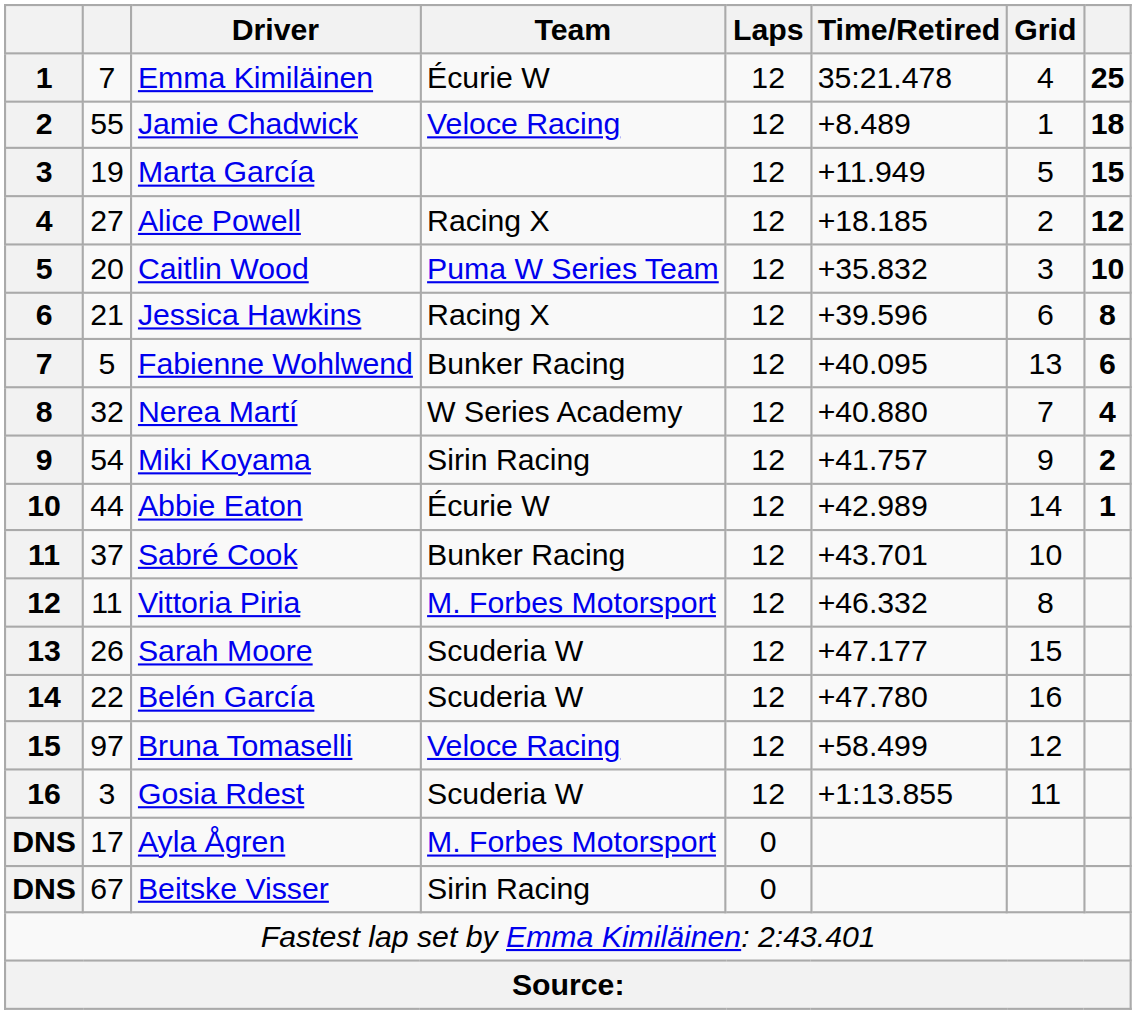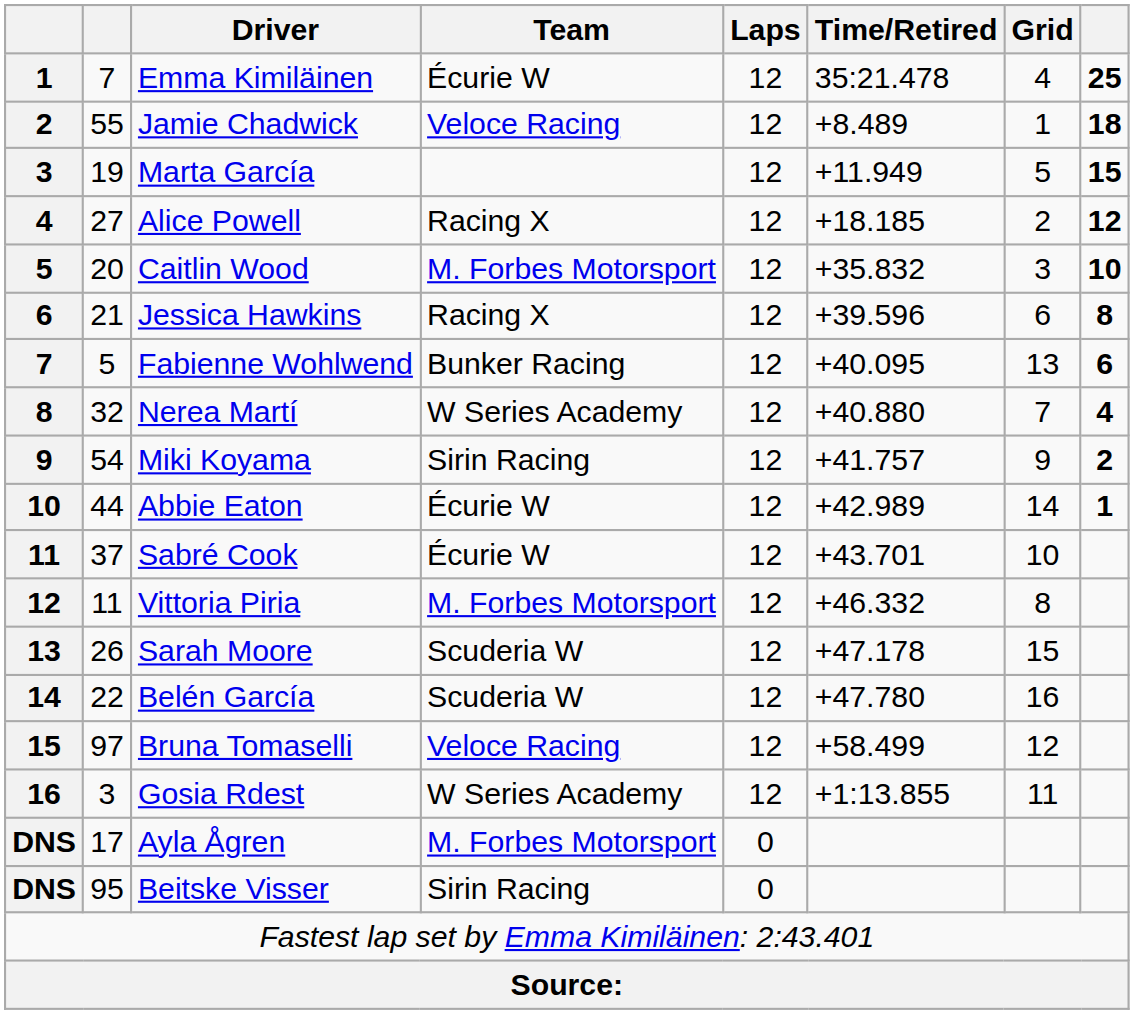Caitlin Wood | Team: Puma W Series Team -> M. Forbes Motorsport
Sabré Cook | Team: Bunker Racing -> Écurie W
Sarah Moore | Time/Retired: +47.177 -> +47.178
Gosia Rdest | Team: Scuderia W -> W Series Academy
Beitske Visser | column 2: 67 -> 95
